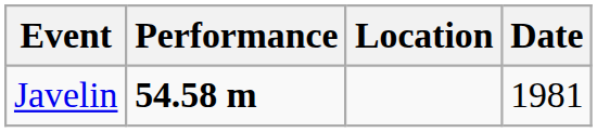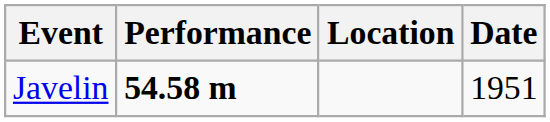Javelin | Date: 1981 -> 1951
